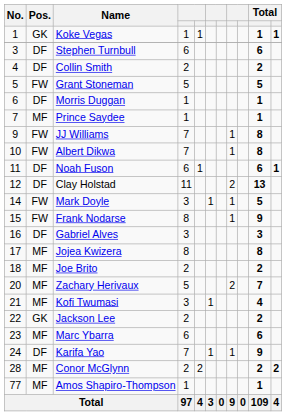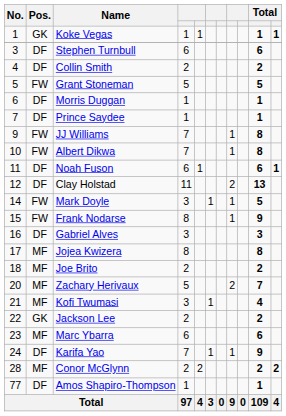Prince Saydee | Pos.: MF -> DF
Amos Shapiro-Thompson | Pos.: MF -> DF
